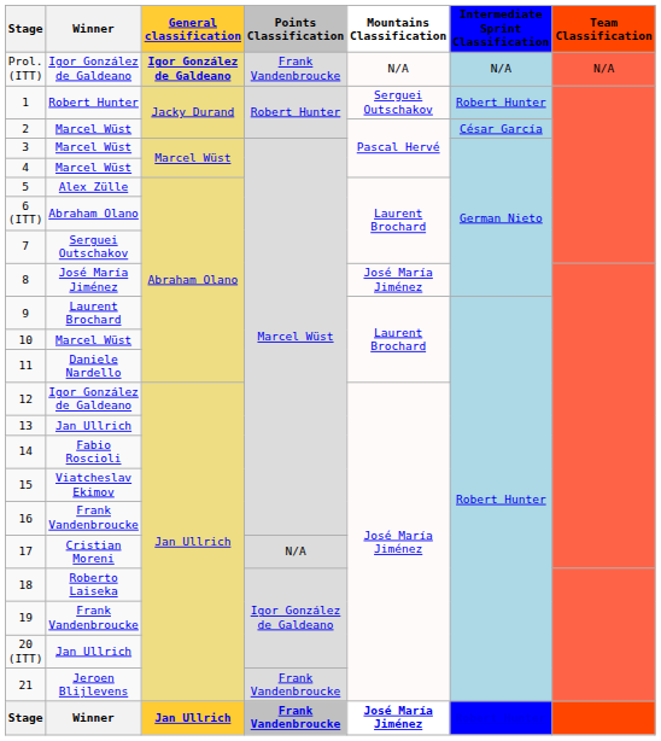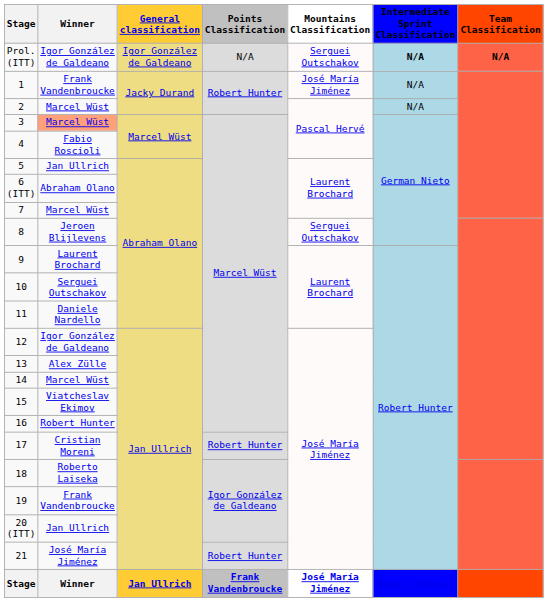Prol. (ITT) | General classification: bold -> normal
Prol. (ITT) | Points Classification: Frank Vandenbroucke -> N/A
Prol. (ITT) | Mountains Classification: N/A -> Serguei Outschakov
Prol. (ITT) | Intermediate Sprint Classification: normal -> bold
Prol. (ITT) | Team Classification: normal -> bold
1 | Winner: Robert Hunter -> Frank Vandenbroucke
1 | Mountains Classification: Serguei Outschakov -> José María Jiménez
1 | Intermediate Sprint Classification: Robert Hunter -> N/A
2 | Intermediate Sprint Classification: César García -> N/A
3 | Winner: no background -> lightsalmon background
4 | Winner: Marcel Wüst -> Fabio Roscioli
5 | Winner: Alex Zülle -> Jan Ullrich
7 | Winner: Serguei Outschakov -> Marcel Wüst
8 | Winner: José María Jiménez -> Jeroen Blijlevens
8 | Mountains Classification: José María Jiménez -> Serguei Outschakov
10 | Winner: Marcel Wüst -> Serguei Outschakov
13 | Winner: Jan Ullrich -> Alex Zülle
14 | Winner: Fabio Roscioli -> Marcel Wüst
16 | Winner: Frank Vandenbroucke -> Robert Hunter
17 | Points Classification: N/A -> Robert Hunter
21 | Winner: Jeroen Blijlevens -> José María Jiménez
21 | Points Classification: Frank Vandenbroucke -> Robert Hunter
